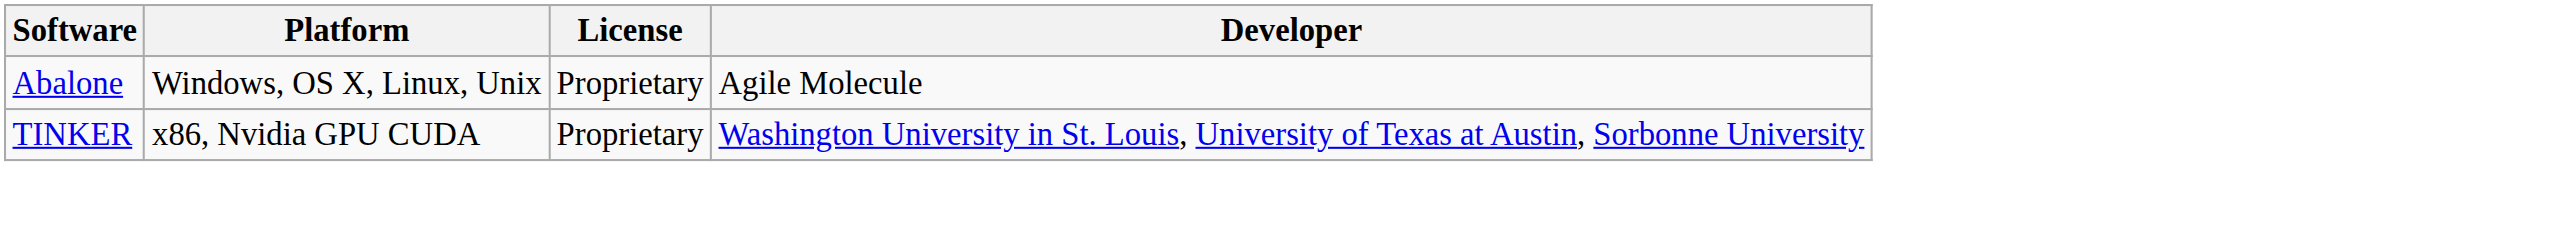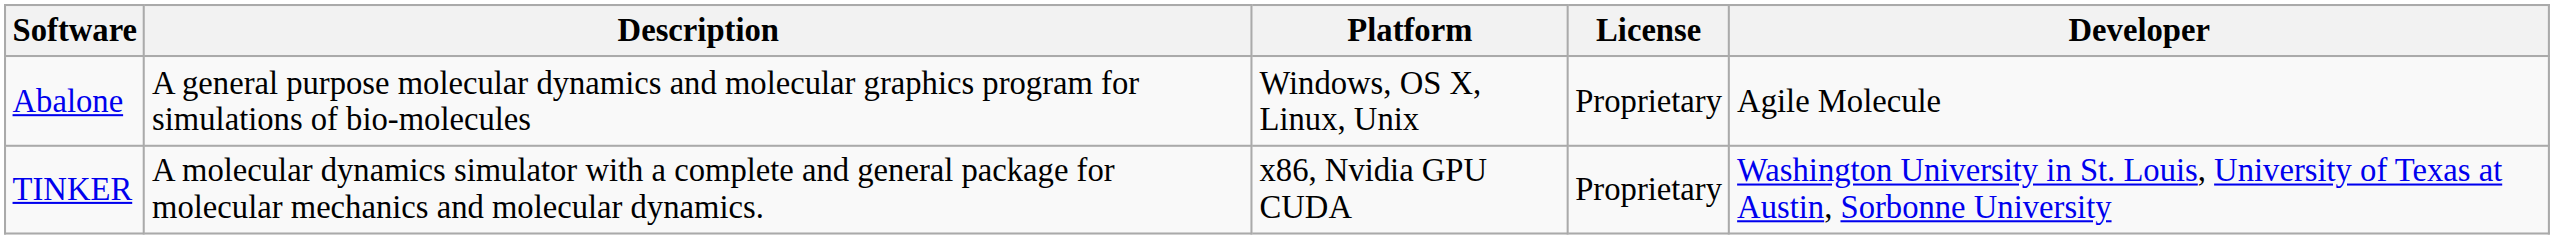+ column: Description | A general purpose molecular dynamics and molecular graphics program for simulations of bio-molecules | A molecular dynamics simulator with a complete and general package for molecular mechanics and molecular dynamics.
